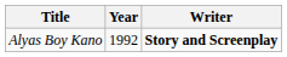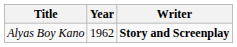Alyas Boy Kano | Year: 1992 -> 1962
